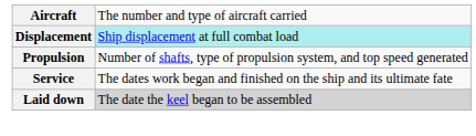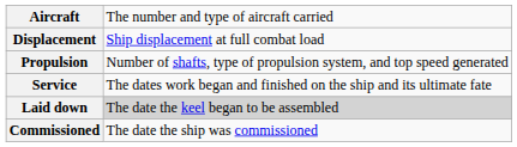Displacement | column 2: paleturquoise background -> no background
+ row: Commissioned | The date the ship was commissioned
